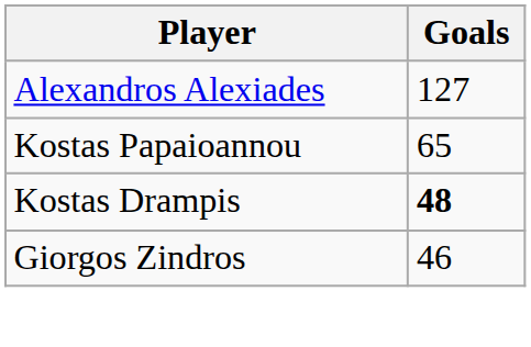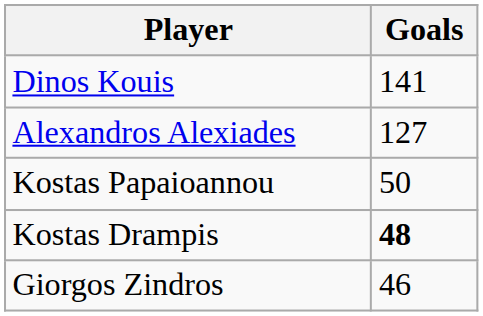+ row: Dinos Kouis | 141
Kostas Papaioannou | Goals: 65 -> 50
